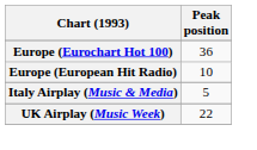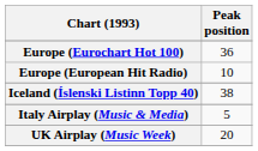+ row: Iceland (Íslenski Listinn Topp 40) | 38
UK Airplay (Music Week) | Peak position: 22 -> 20
